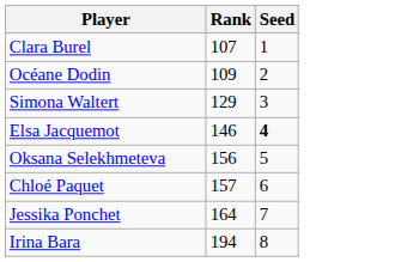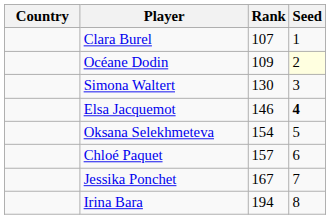+ column: Country
Océane Dodin | Seed: no background -> lightyellow background
Simona Waltert | Rank: 129 -> 130
Oksana Selekhmeteva | Rank: 156 -> 154
Jessika Ponchet | Rank: 164 -> 167
